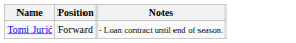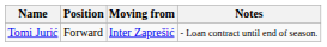+ column: Moving from | Inter Zaprešić
